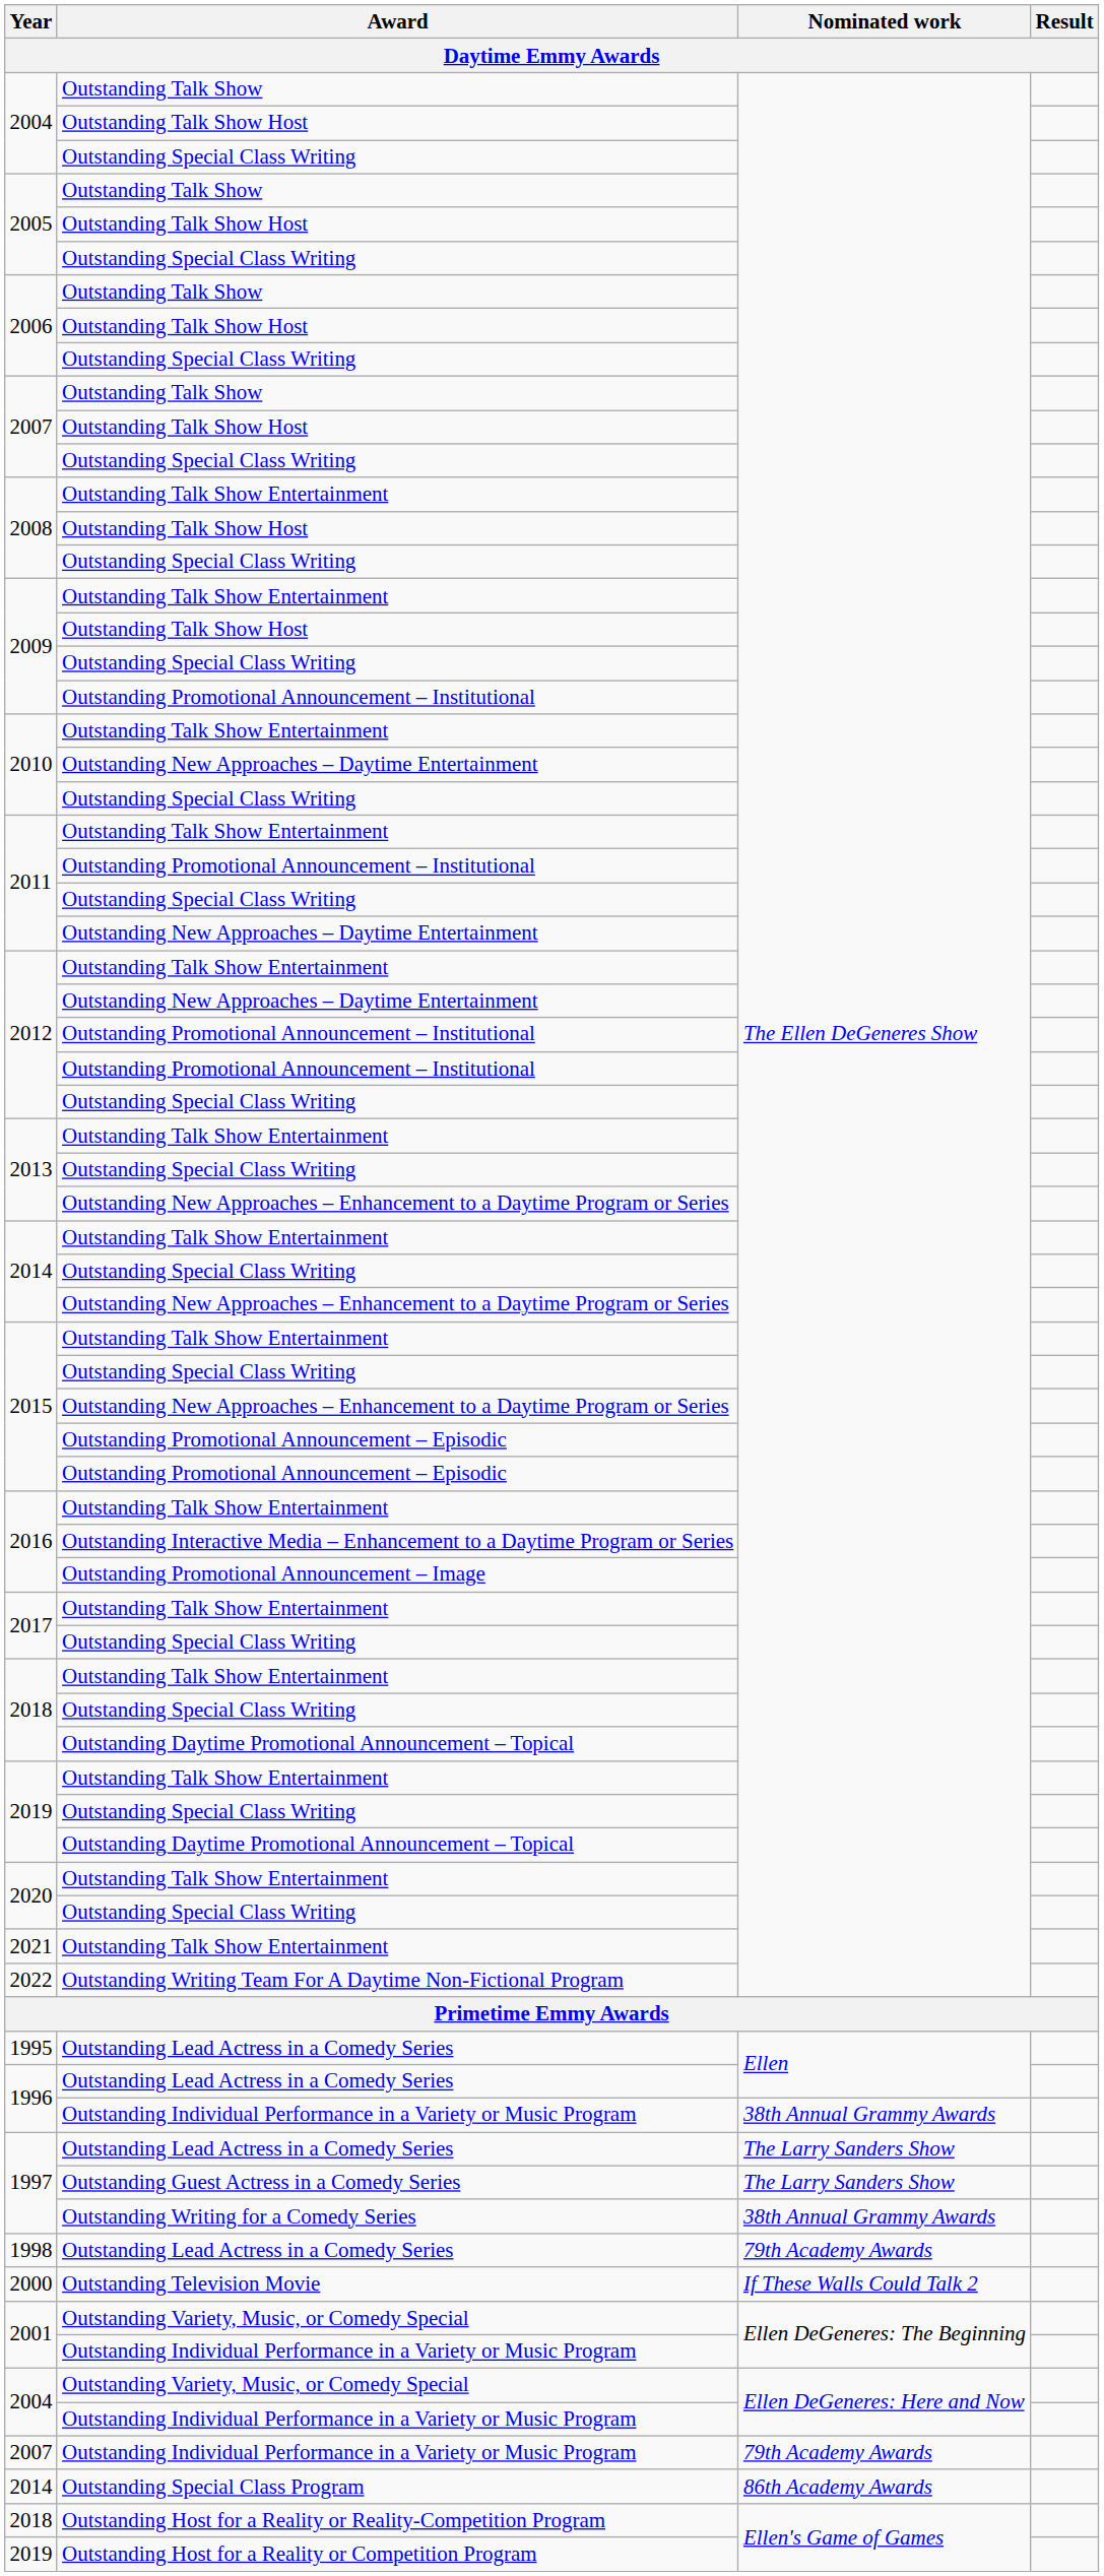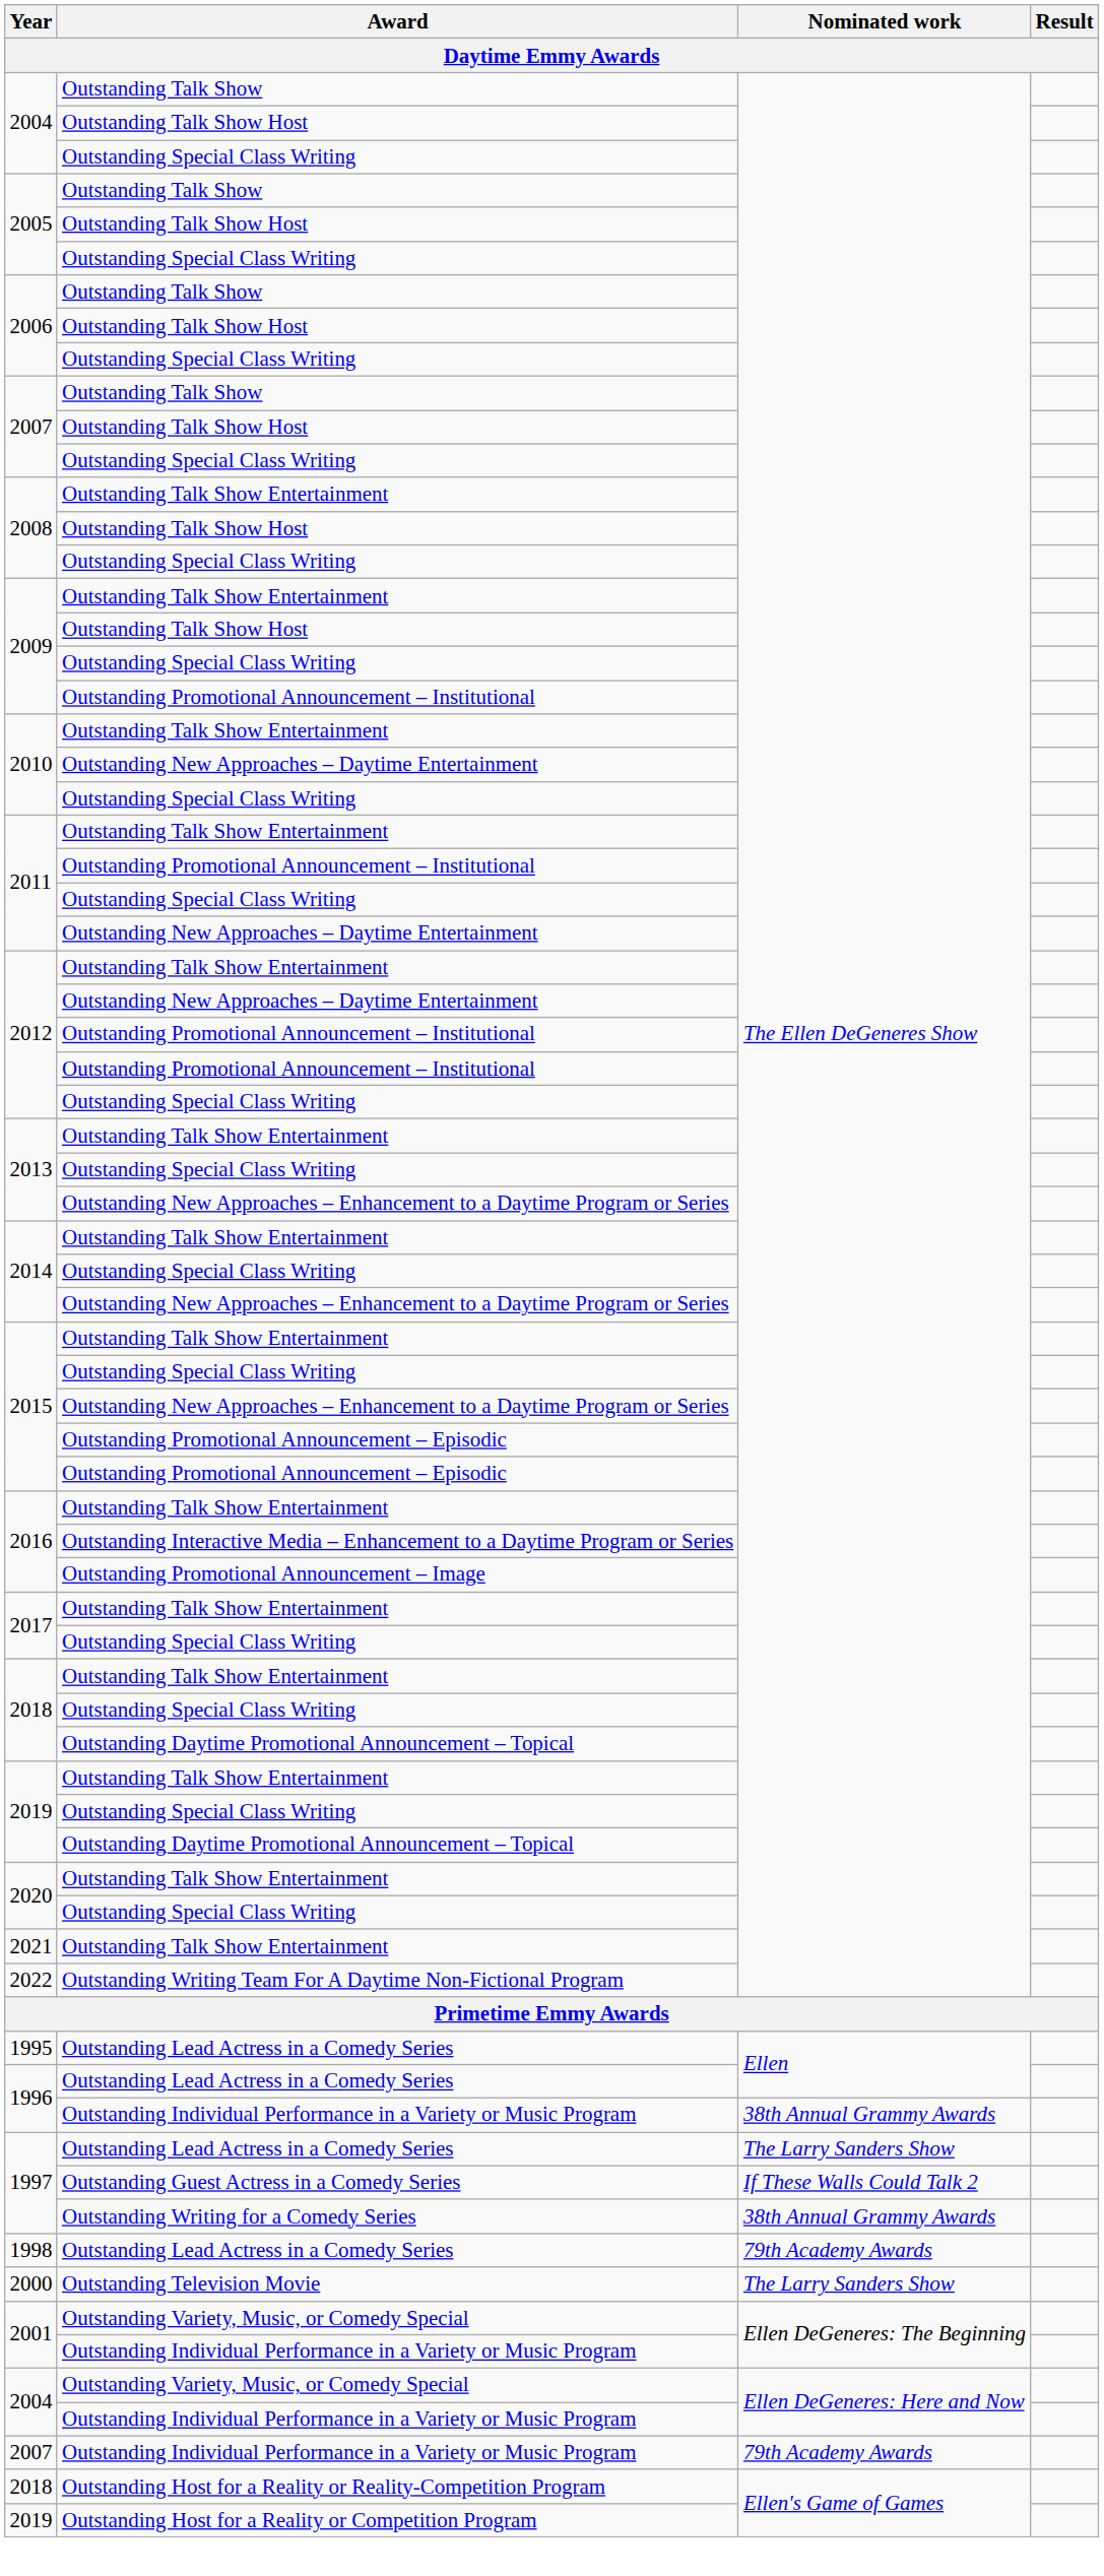1997 / Outstanding Guest Actress in a Comedy Series | Nominated work: The Larry Sanders Show -> If These Walls Could Talk 2
2000 | Nominated work: If These Walls Could Talk 2 -> The Larry Sanders Show
- row: 2014 | Outstanding Special Class Program | 86th Academy Awards
